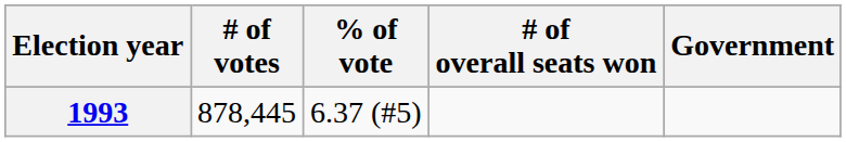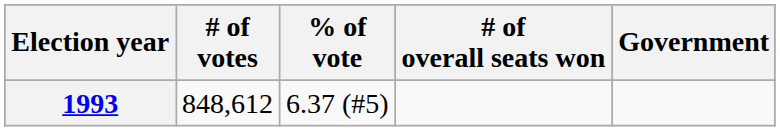1993 | # of votes: 878,445 -> 848,612
